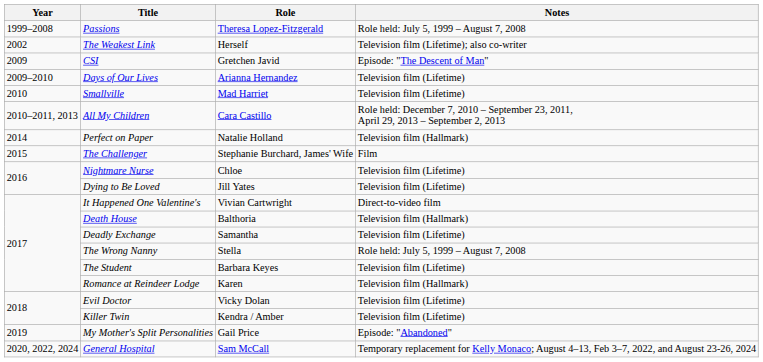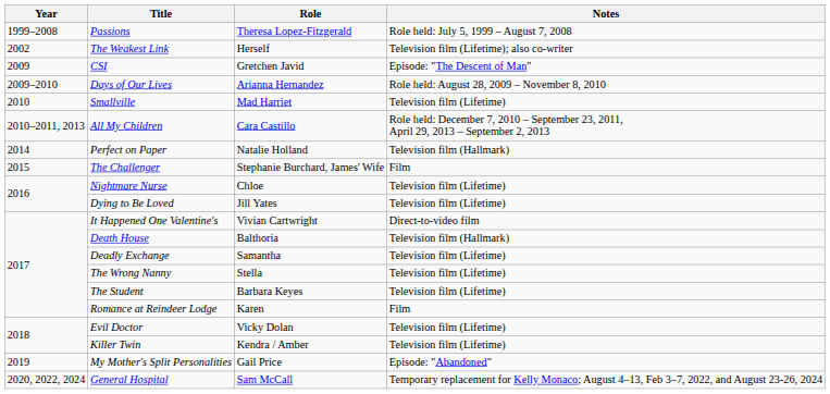Days of Our Lives | Notes: Television film (Lifetime) -> Role held: August 28, 2009 – November 8, 2010
The Wrong Nanny | Notes: Role held: July 5, 1999 – August 7, 2008 -> Television film (Lifetime)
Romance at Reindeer Lodge | Notes: Television film (Hallmark) -> Film
